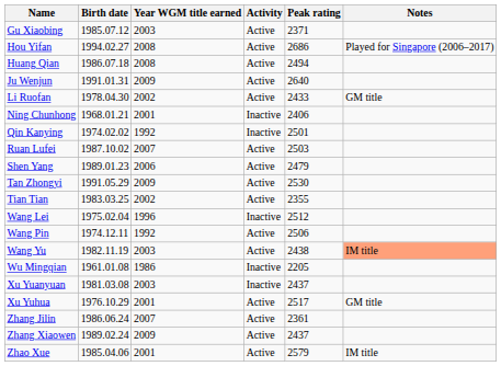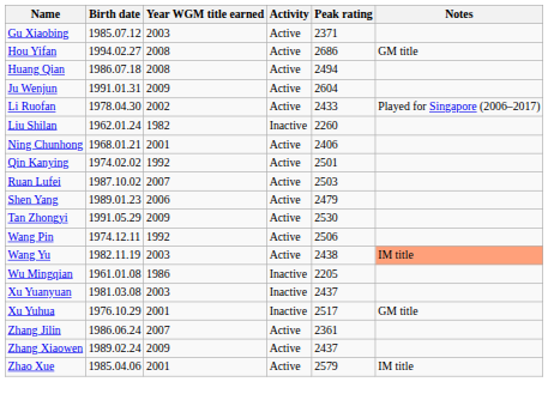Hou Yifan | Notes: Played for Singapore (2006–2017) -> GM title
Ju Wenjun | Peak rating: 2640 -> 2604
Li Ruofan | Notes: GM title -> Played for Singapore (2006–2017)
+ row: Liu Shilan | 1962.01.24 | 1982 | Inactive | 2260
Ning Chunhong | Activity: Inactive -> Active
Qin Kanying | Activity: Inactive -> Active
- row: Tian Tian | 1983.03.25 | 2002 | Active | 2355
- row: Wang Lei | 1975.02.04 | 1996 | Inactive | 2512
Xu Yuhua | Activity: Active -> Inactive
